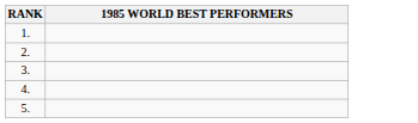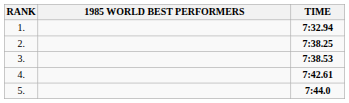+ column: TIME | 7:32.94 | 7:38.25 | 7:38.53 | 7:42.61 | 7:44.0
